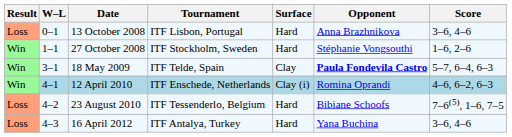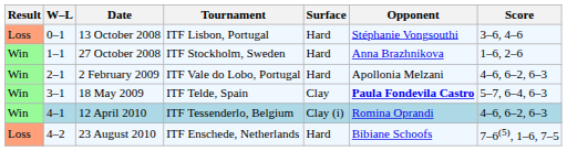13 October 2008 | Opponent: Anna Brazhnikova -> Stéphanie Vongsouthi
27 October 2008 | Opponent: Stéphanie Vongsouthi -> Anna Brazhnikova
+ row: Win | 2–1 | 2 February 2009 | ITF Vale do Lobo, Portugal | Hard | Apollonia Melzani | 4–6, 6–2, 6–3
12 April 2010 | Tournament: ITF Enschede, Netherlands -> ITF Tessenderlo, Belgium
23 August 2010 | Tournament: ITF Tessenderlo, Belgium -> ITF Enschede, Netherlands
- row: Loss | 4–3 | 16 April 2012 | ITF Antalya, Turkey | Hard | Yana Buchina | 3–6, 4–6
